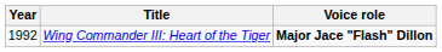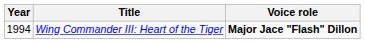Wing Commander III: Heart of the Tiger | Year: 1992 -> 1994
